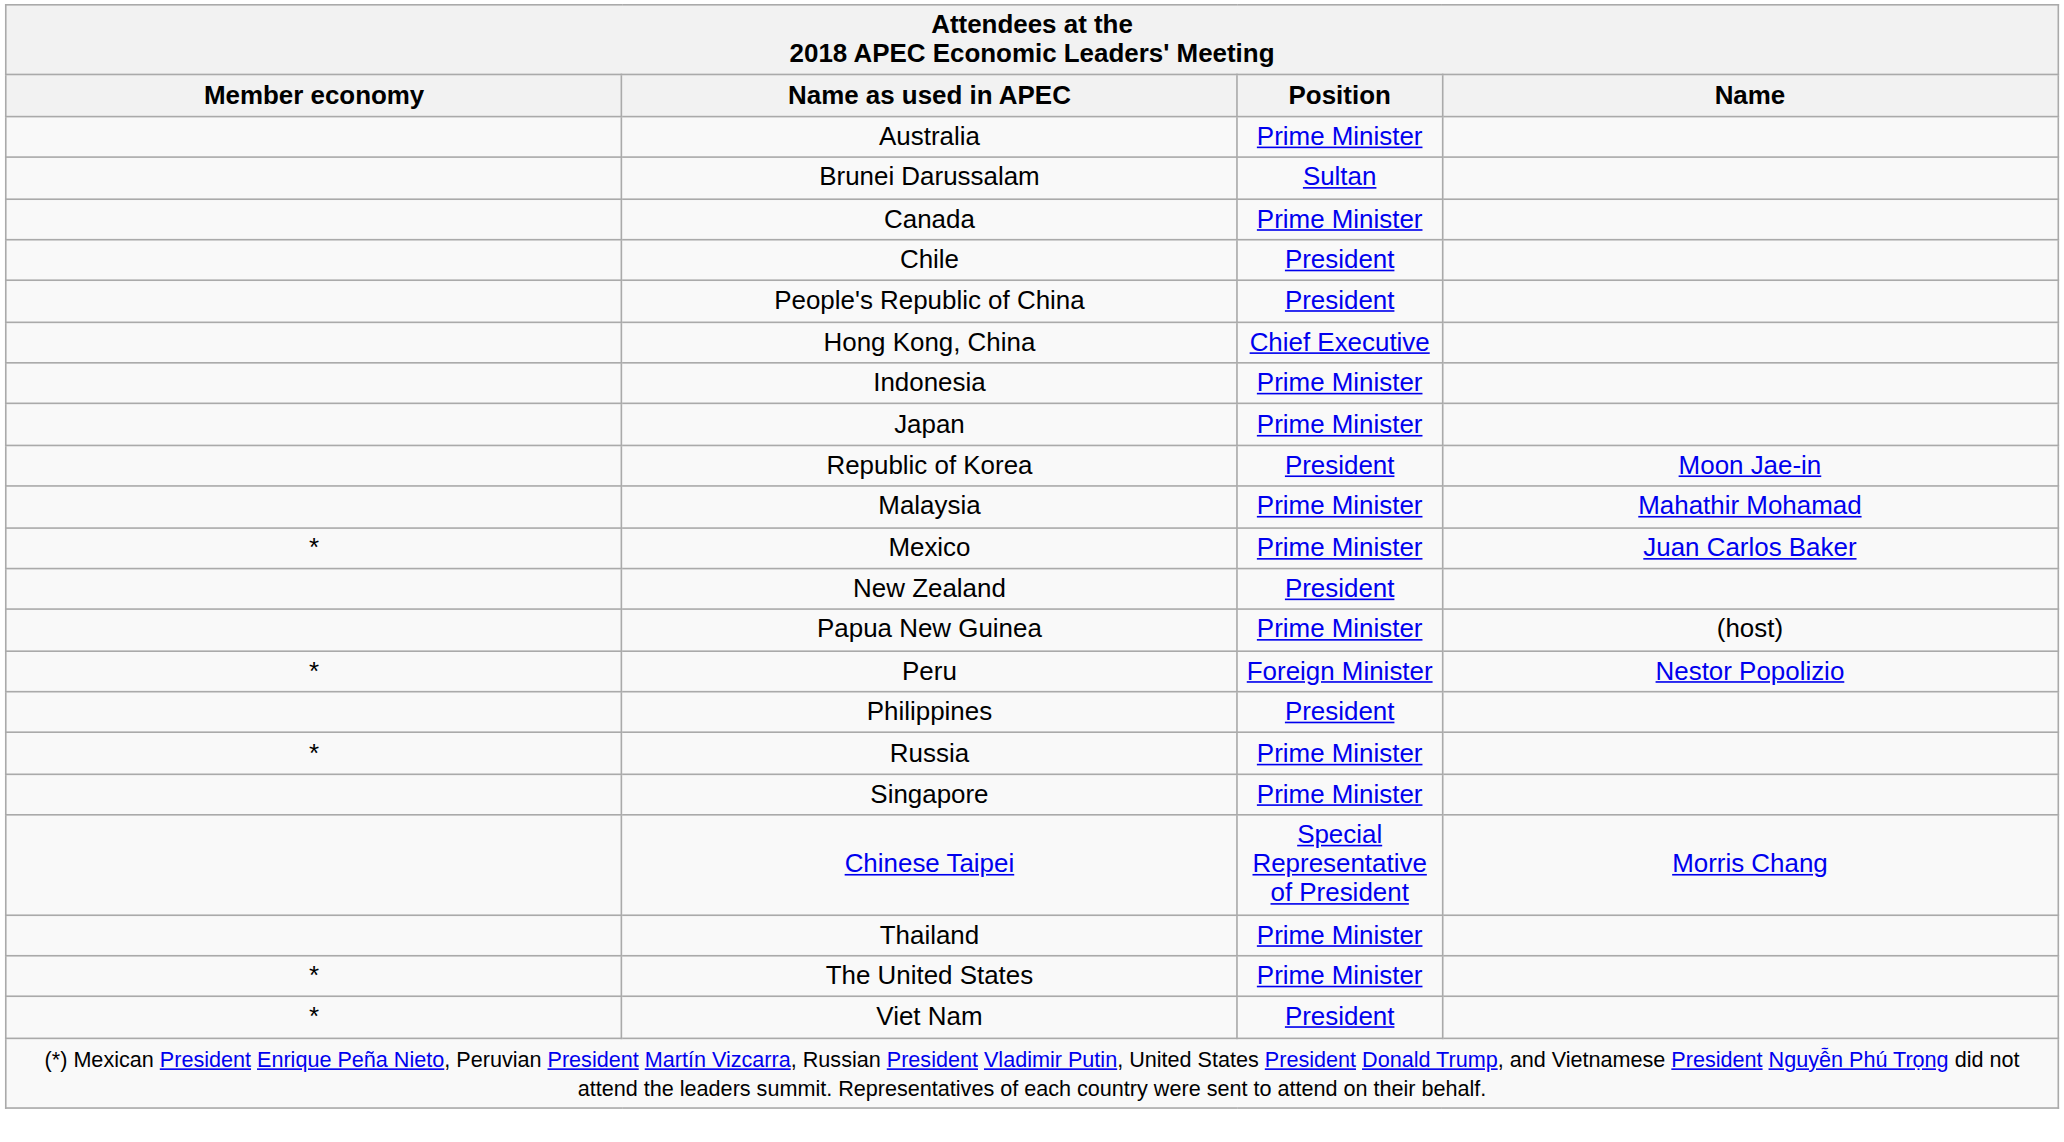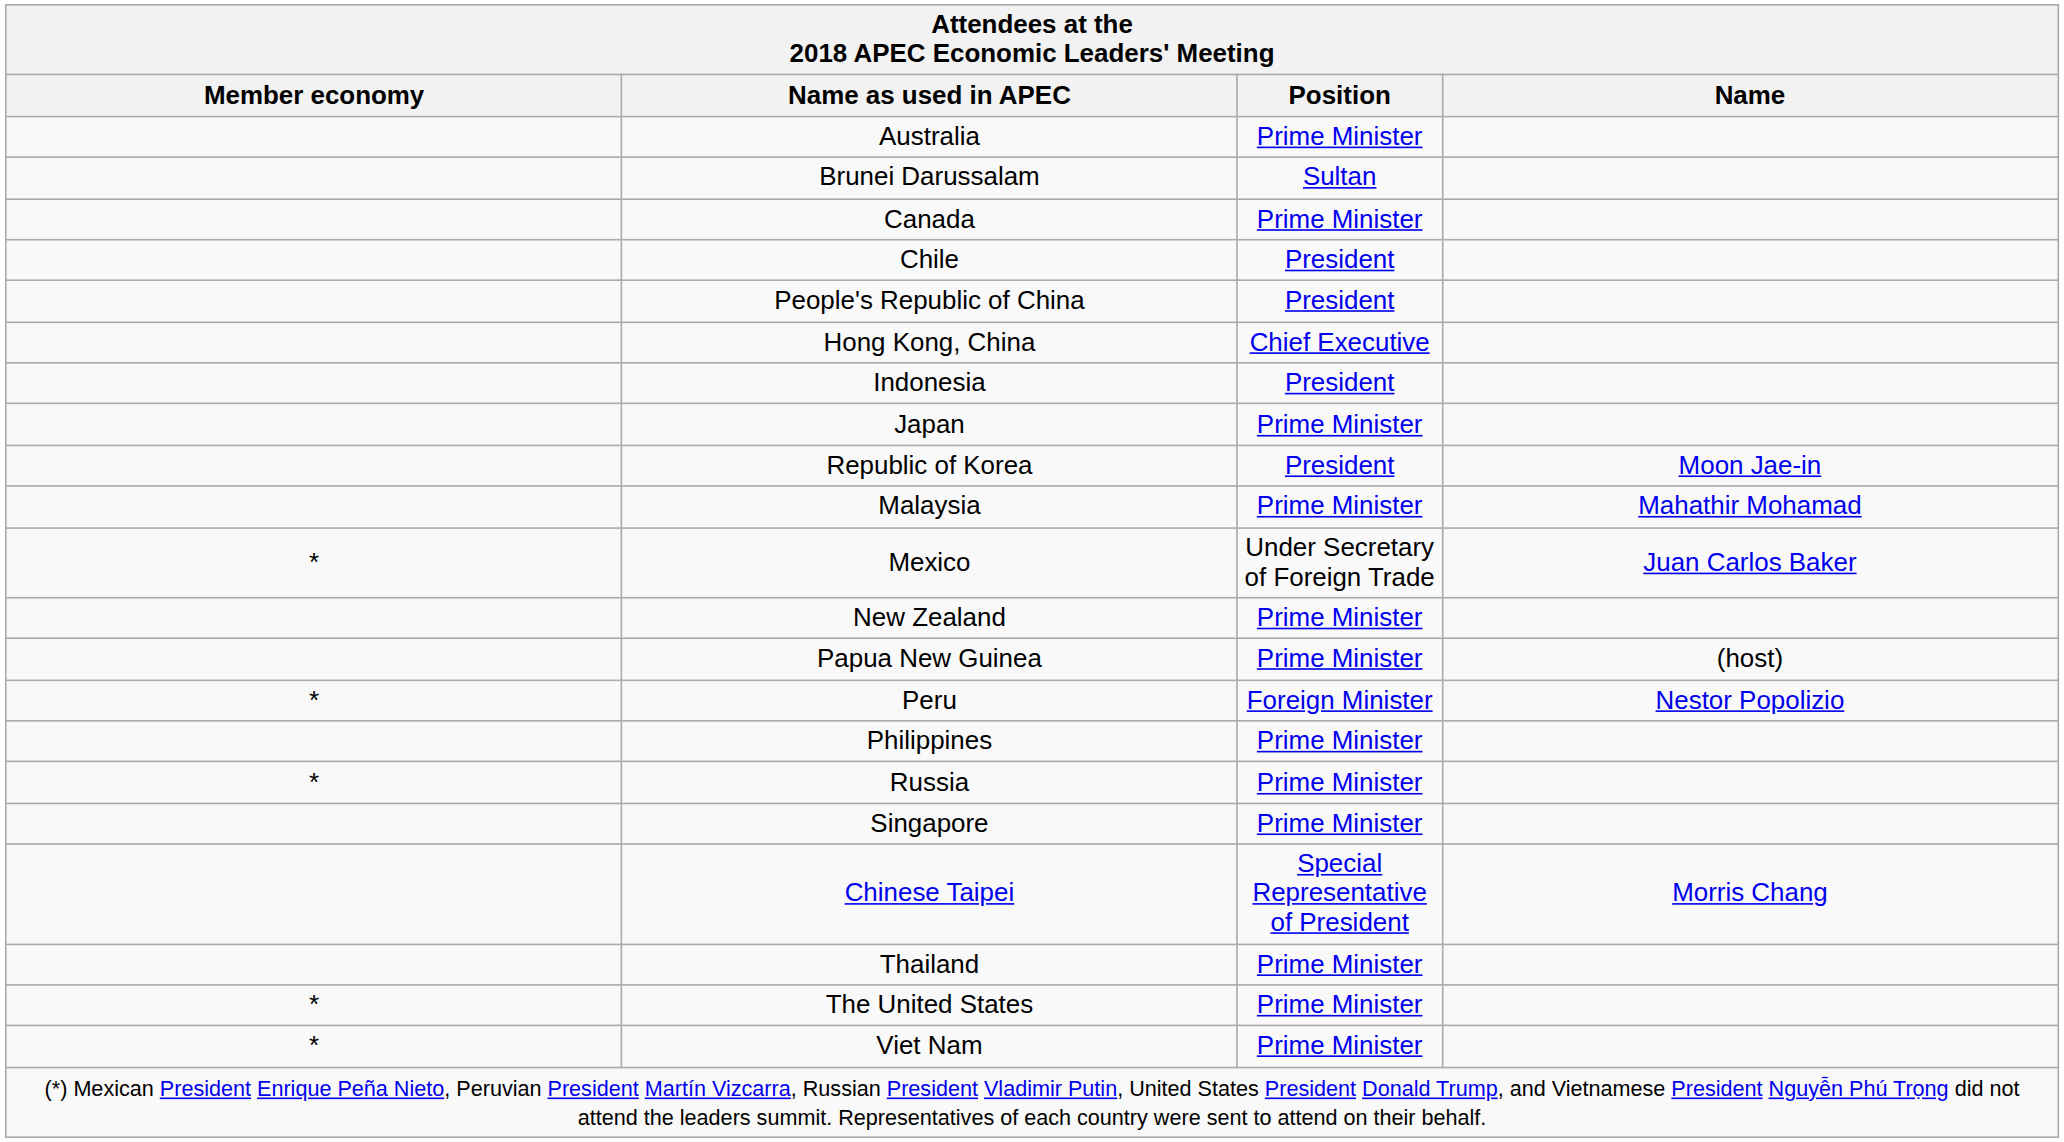Indonesia | Position: Prime Minister -> President
Mexico | Position: Prime Minister -> Under Secretary of Foreign Trade
New Zealand | Position: President -> Prime Minister
Philippines | Position: President -> Prime Minister
Viet Nam | Position: President -> Prime Minister
